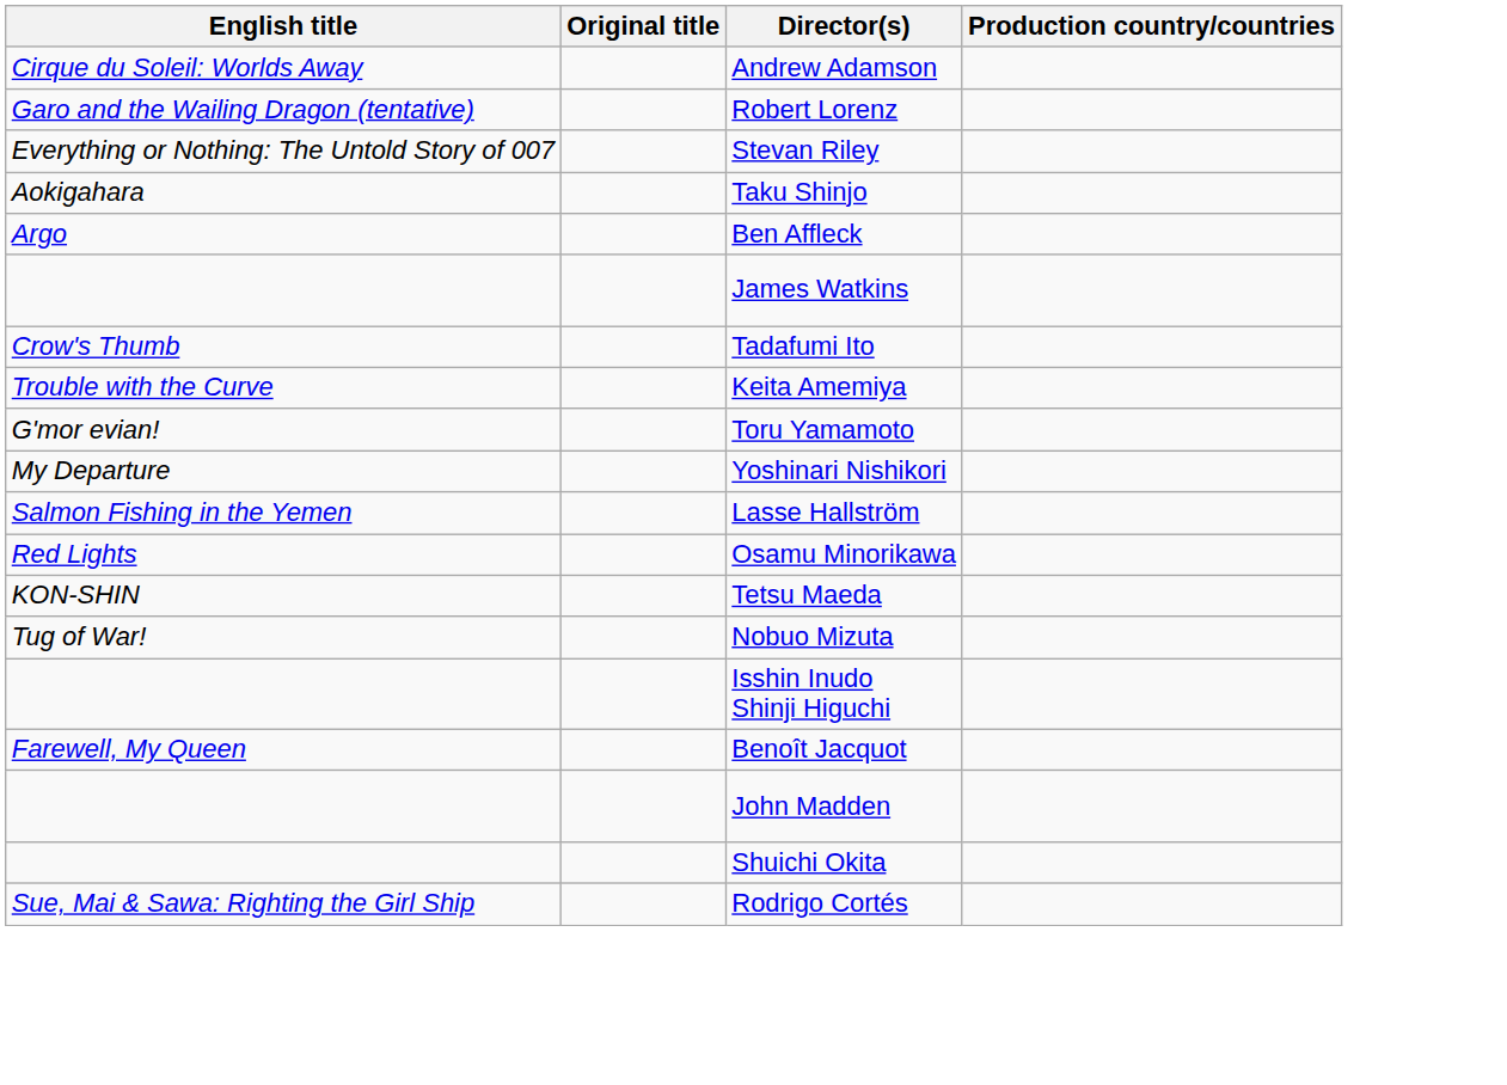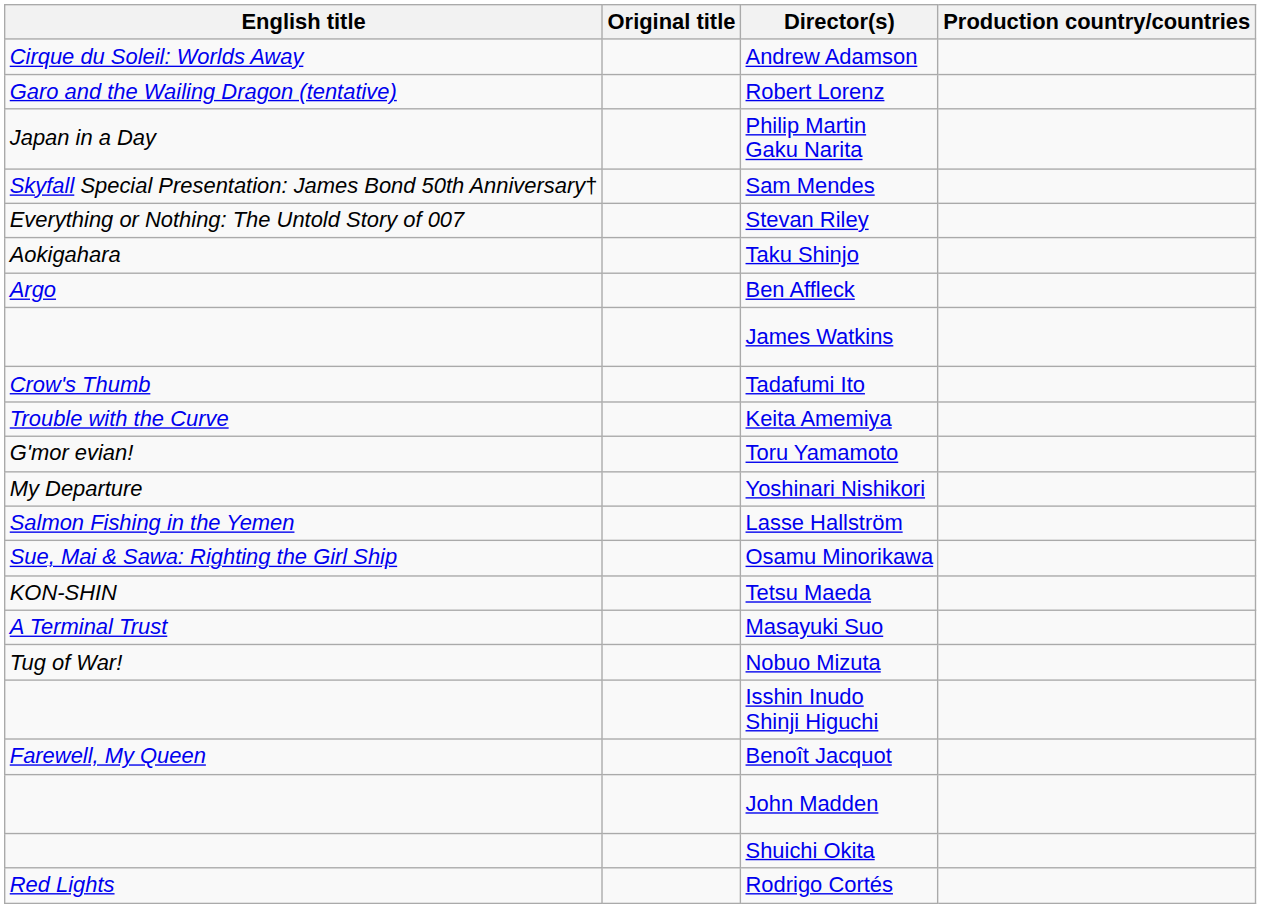+ row: Japan in a Day | Philip Martin Gaku Narita
+ row: Skyfall Special Presentation: James Bond 50th Anniversary† | Sam Mendes
Osamu Minorikawa | English title: Red Lights -> Sue, Mai & Sawa: Righting the Girl Ship
+ row: A Terminal Trust | Masayuki Suo
Rodrigo Cortés | English title: Sue, Mai & Sawa: Righting the Girl Ship -> Red Lights
